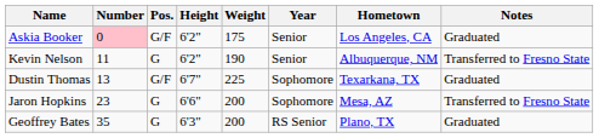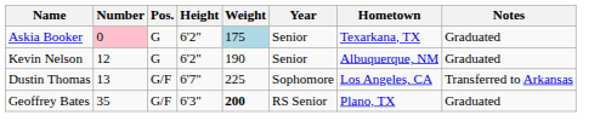Askia Booker | Pos.: G/F -> G
Askia Booker | Weight: no background -> lightblue background
Askia Booker | Hometown: Los Angeles, CA -> Texarkana, TX
Kevin Nelson | Number: 11 -> 12
Kevin Nelson | Notes: Transferred to Fresno State -> Graduated
Dustin Thomas | Hometown: Texarkana, TX -> Los Angeles, CA
Dustin Thomas | Notes: Graduated -> Transferred to Arkansas
- row: Jaron Hopkins | 23 | G | 6'6" | 200 | Sophomore | Mesa, AZ | Transferred to Fresno State
Geoffrey Bates | Pos.: G -> G/F
Geoffrey Bates | Weight: normal -> bold
